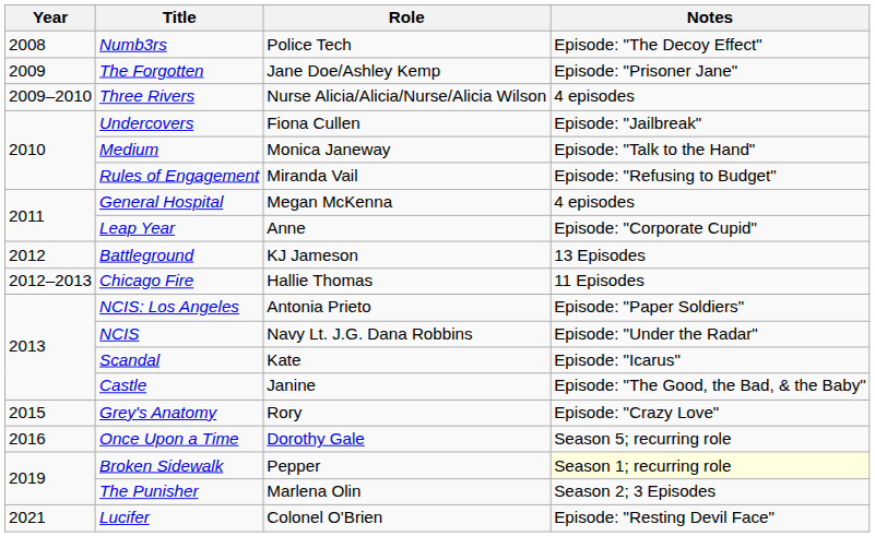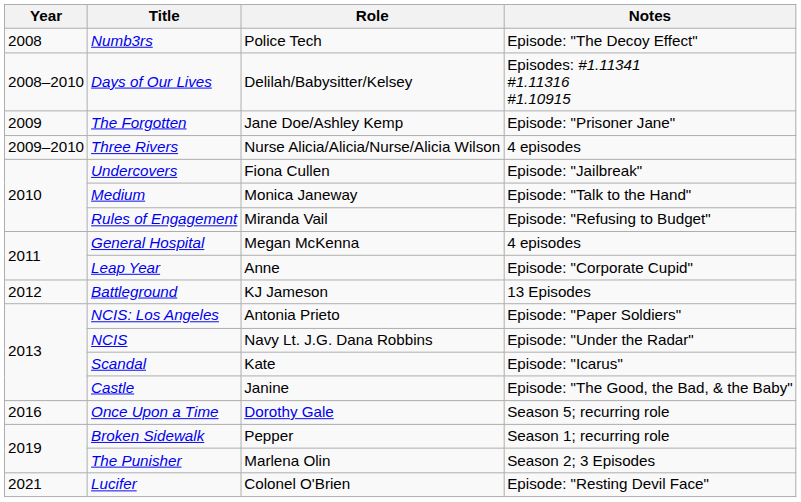+ row: 2008–2010 | Days of Our Lives | Delilah/Babysitter/Kelsey | Episodes: #1.11341 #1.11316 #1.10915
- row: 2012–2013 | Chicago Fire | Hallie Thomas | 11 Episodes
- row: 2015 | Grey's Anatomy | Rory | Episode: "Crazy Love"
Broken Sidewalk | Notes: lightyellow background -> no background
